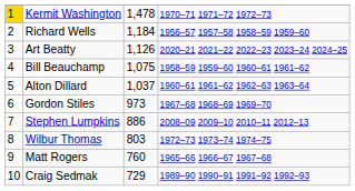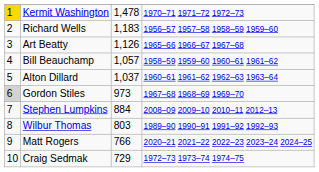Richard Wells | column 3: 1,184 -> 1,183
Art Beatty | column 4: 2020–21 2021–22 2022–23 2023–24 2024–25 -> 1965–66 1966–67 1967–68
Bill Beauchamp | column 3: 1,075 -> 1,057
Gordon Stiles | column 1: no background -> lightgrey background
Stephen Lumpkins | column 3: 886 -> 884
Wilbur Thomas | column 4: 1972–73 1973–74 1974–75 -> 1989–90 1990–91 1991–92 1992–93
Matt Rogers | column 3: 760 -> 766
Matt Rogers | column 4: 1965–66 1966–67 1967–68 -> 2020–21 2021–22 2022–23 2023–24 2024–25
Craig Sedmak | column 4: 1989–90 1990–91 1991–92 1992–93 -> 1972–73 1973–74 1974–75
